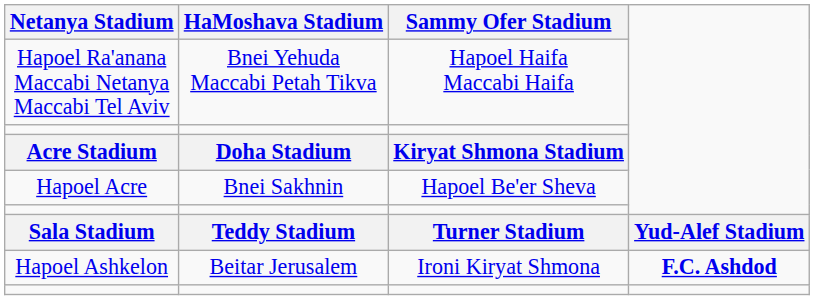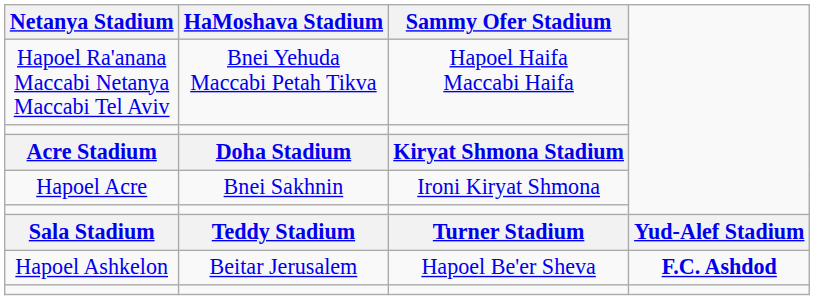Hapoel Acre | Sammy Ofer Stadium: Hapoel Be'er Sheva -> Ironi Kiryat Shmona
Hapoel Ashkelon | Sammy Ofer Stadium: Ironi Kiryat Shmona -> Hapoel Be'er Sheva
